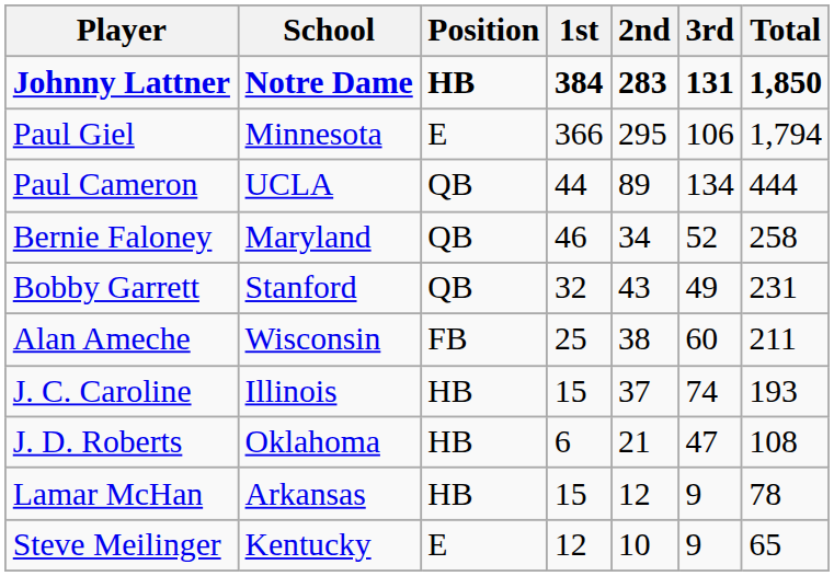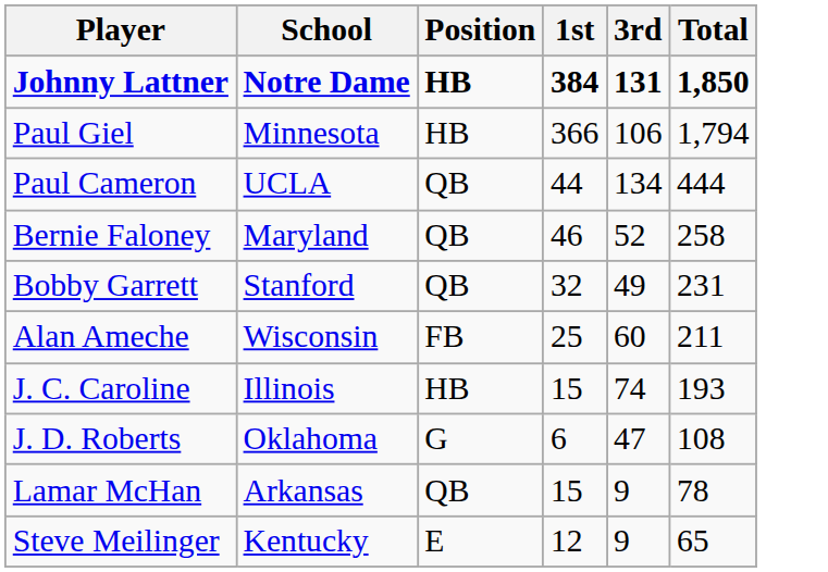- column: 2nd | 283 | 295 | 89 | 34 | 43 | 38 | 37 | 21 | 12 | 10
Paul Giel | Position: E -> HB
J. D. Roberts | Position: HB -> G
Lamar McHan | Position: HB -> QB
